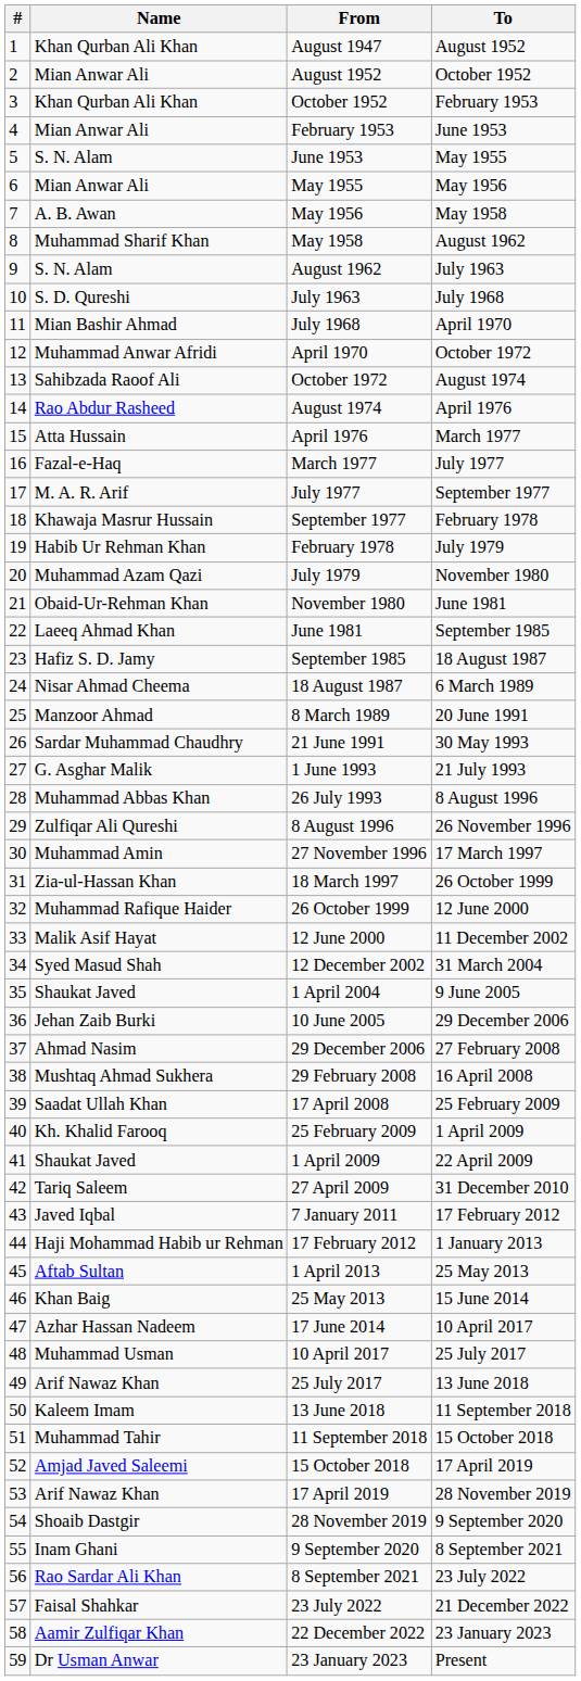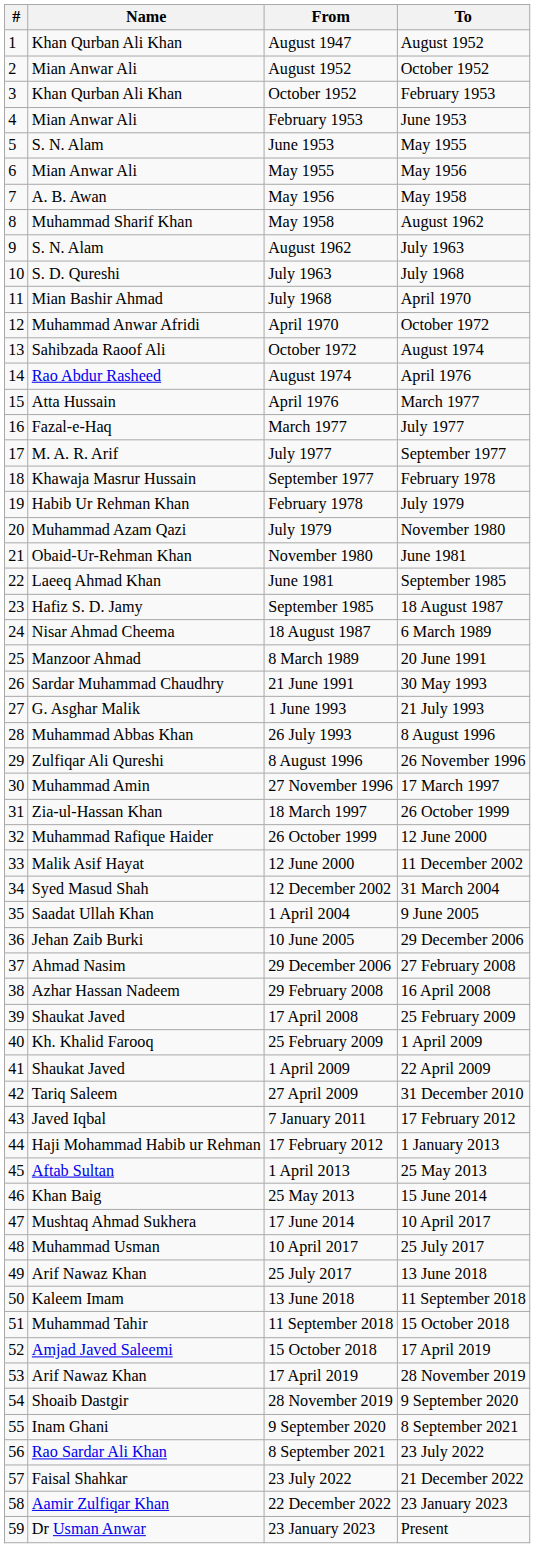1 April 2004 | Name: Shaukat Javed -> Saadat Ullah Khan
29 February 2008 | Name: Mushtaq Ahmad Sukhera -> Azhar Hassan Nadeem
17 April 2008 | Name: Saadat Ullah Khan -> Shaukat Javed
17 June 2014 | Name: Azhar Hassan Nadeem -> Mushtaq Ahmad Sukhera
